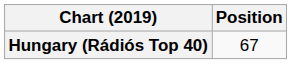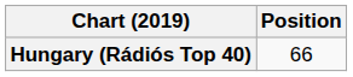Hungary (Rádiós Top 40) | Position: 67 -> 66
